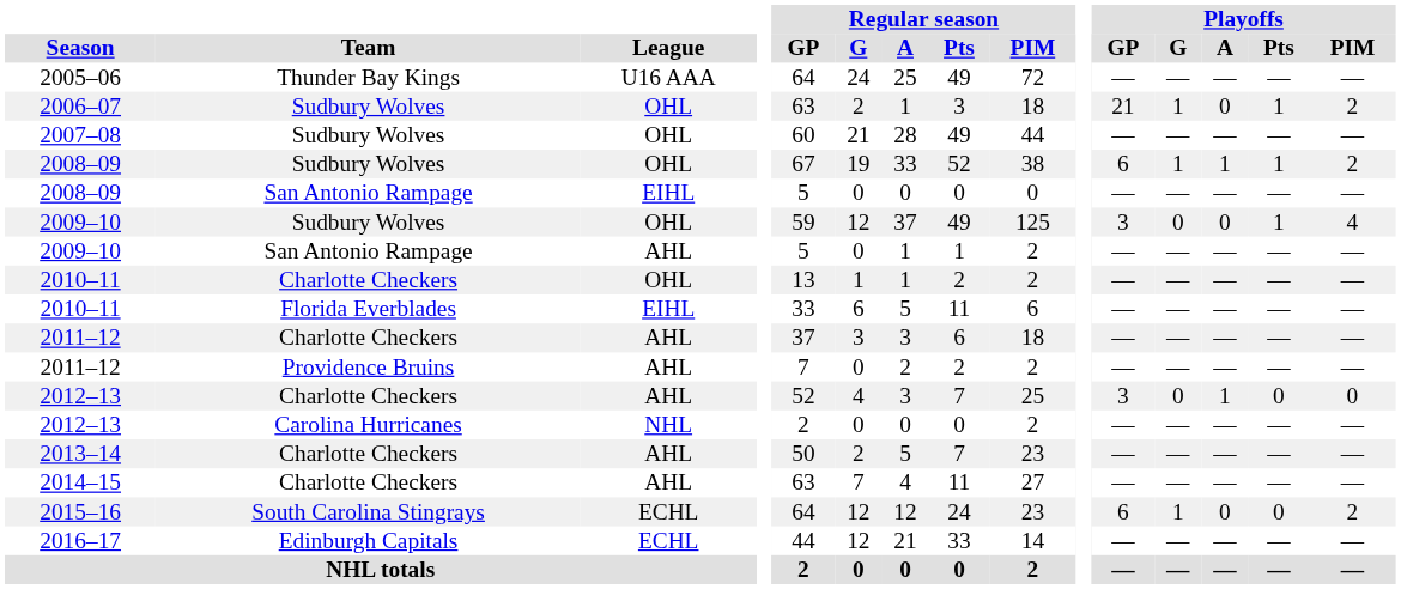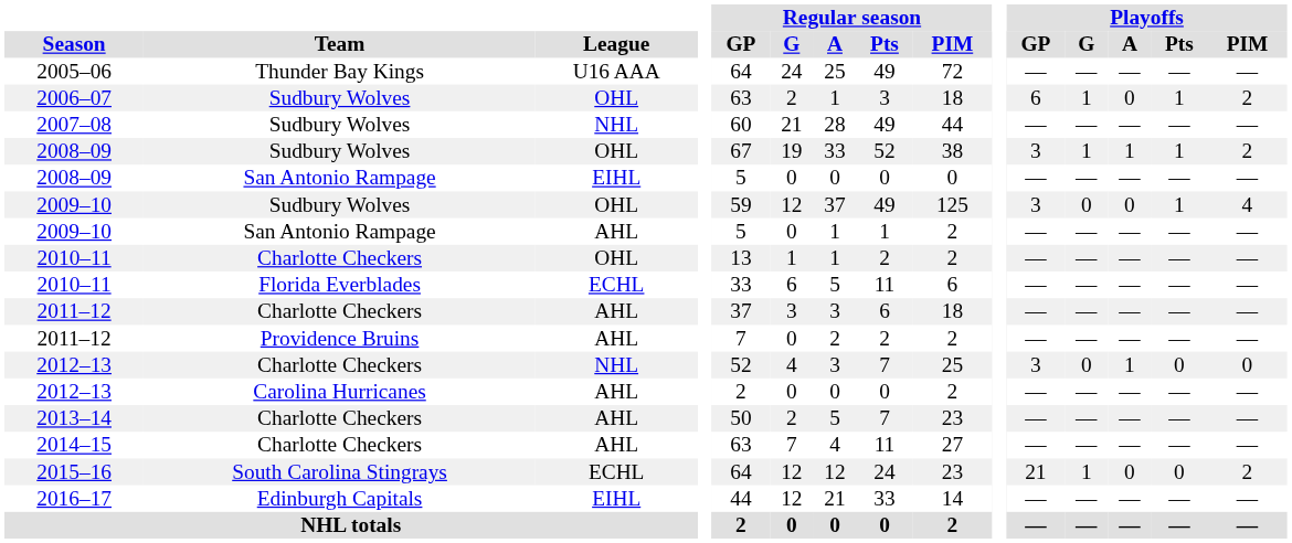2006–07 | Playoffs / GP: 21 -> 6
2007–08 | League: OHL -> NHL
2008–09 / Sudbury Wolves | Playoffs / GP: 6 -> 3
2010–11 / Florida Everblades | League: EIHL -> ECHL
2012–13 / Charlotte Checkers | League: AHL -> NHL
2012–13 / Carolina Hurricanes | League: NHL -> AHL
2015–16 | Playoffs / GP: 6 -> 21
2016–17 | League: ECHL -> EIHL
